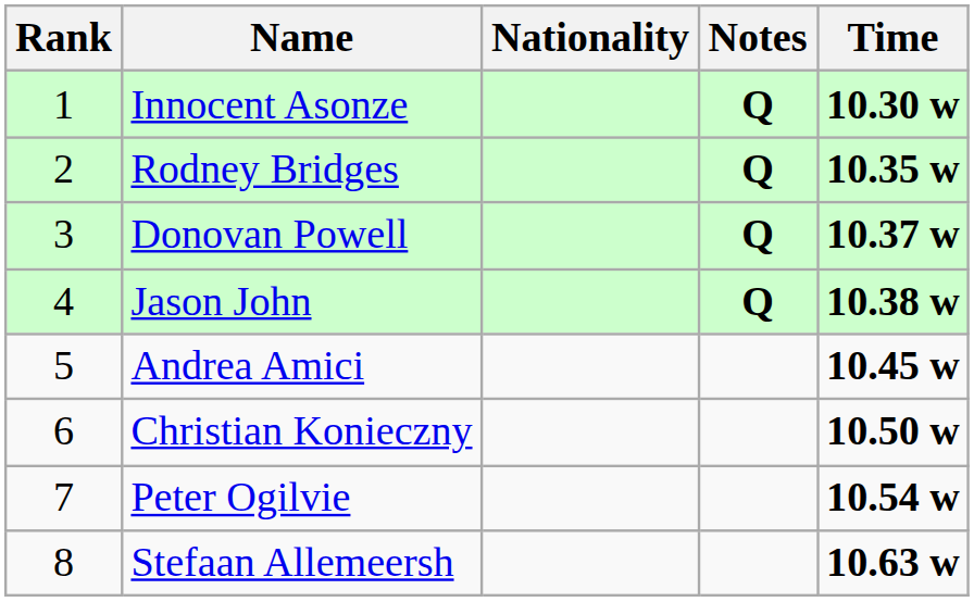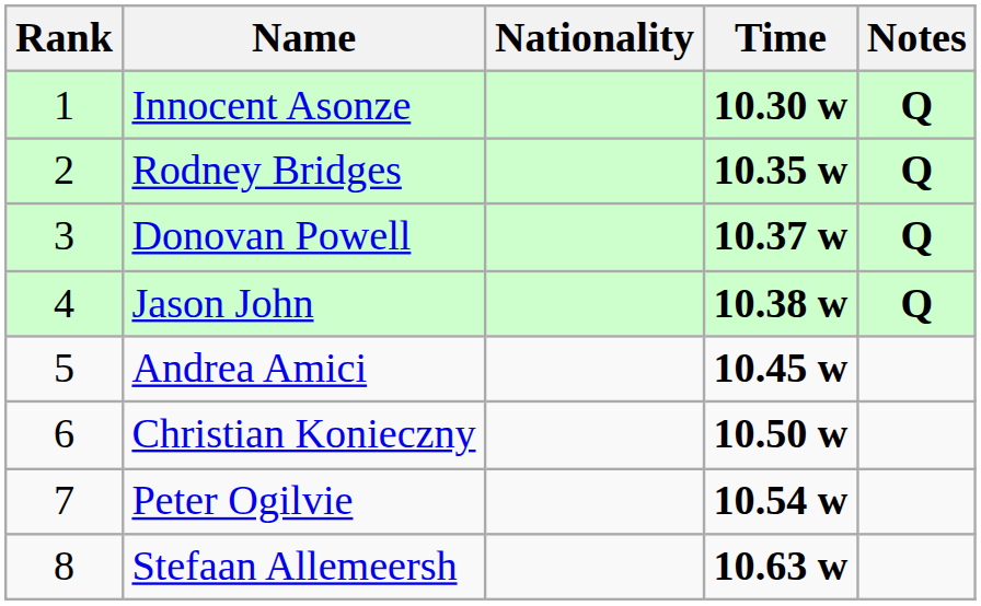columns swapped: Time <-> Notes
